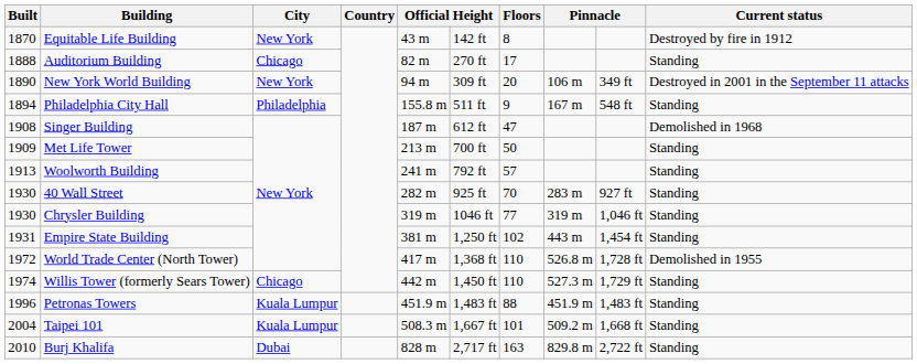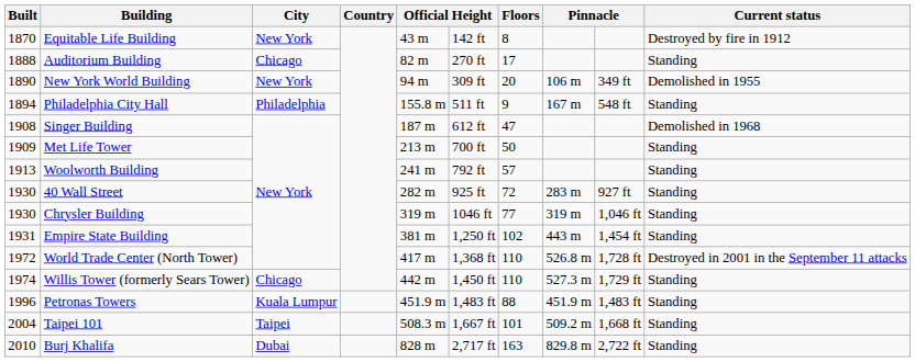New York World Building | Current status: Destroyed in 2001 in the September 11 attacks -> Demolished in 1955
40 Wall Street | Floors: 70 -> 72
World Trade Center (North Tower) | Current status: Demolished in 1955 -> Destroyed in 2001 in the September 11 attacks
Taipei 101 | City: Kuala Lumpur -> Taipei
